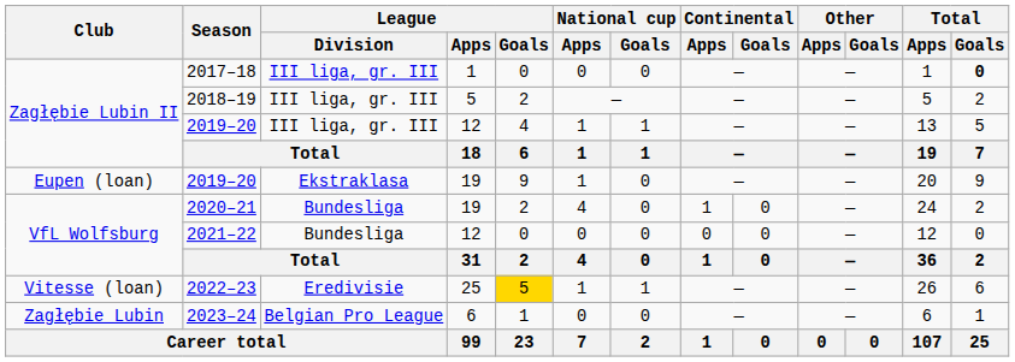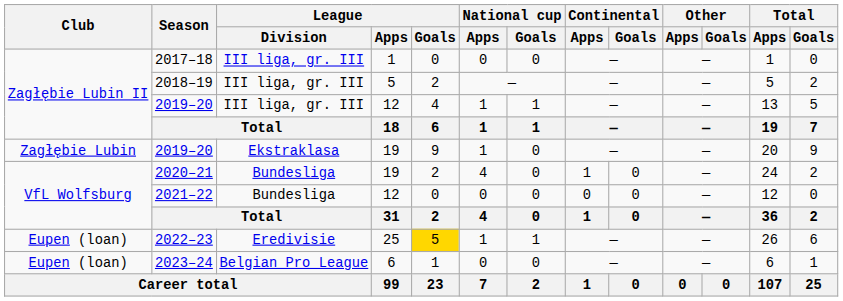2017–18 | Total / Goals: bold -> normal
2019–20 / 19 | Club: Eupen (loan) -> Zagłębie Lubin
2022–23 | Club: Vitesse (loan) -> Eupen (loan)
2023–24 | Club: Zagłębie Lubin -> Eupen (loan)
